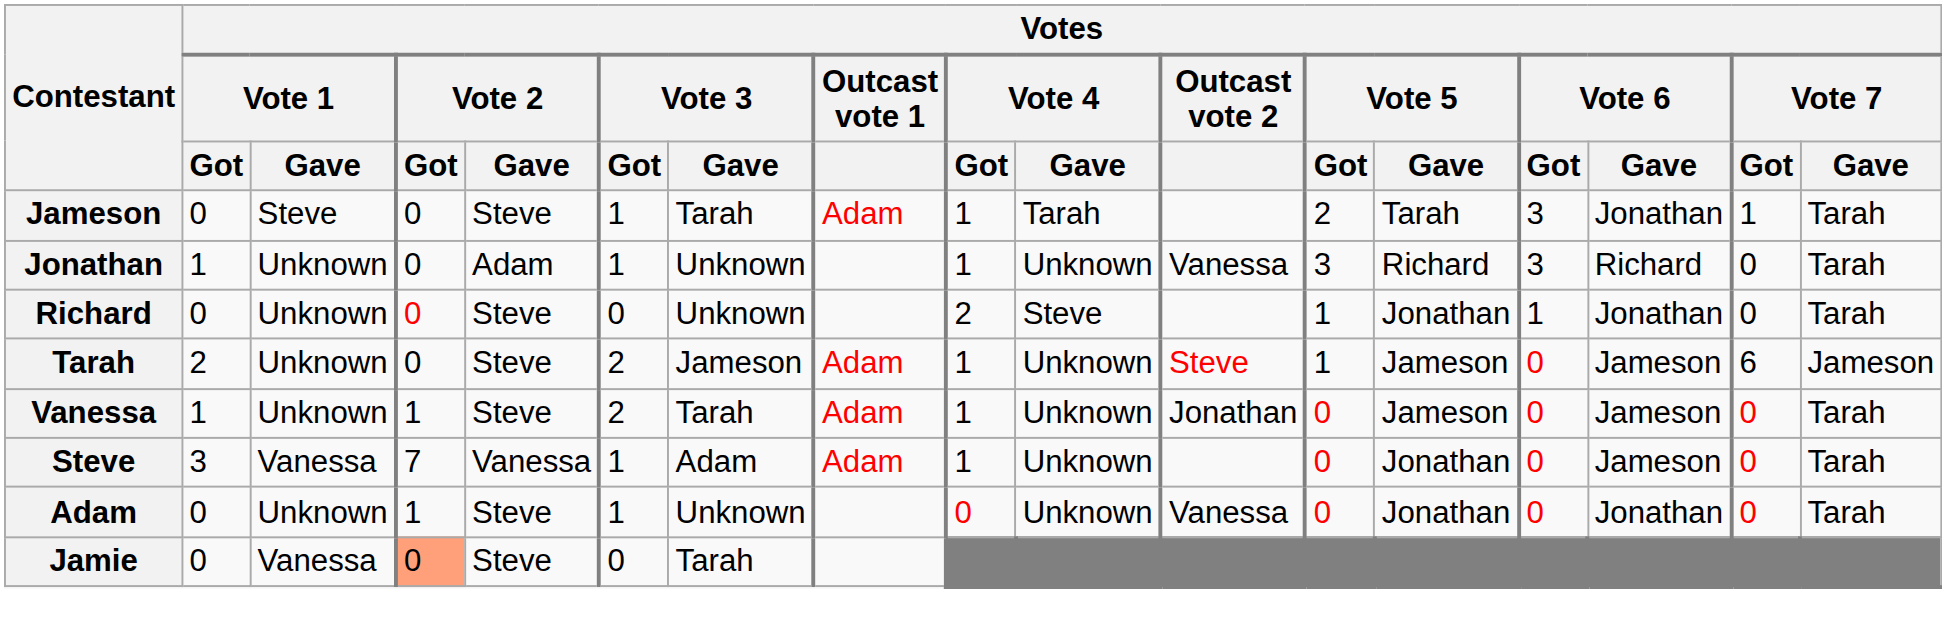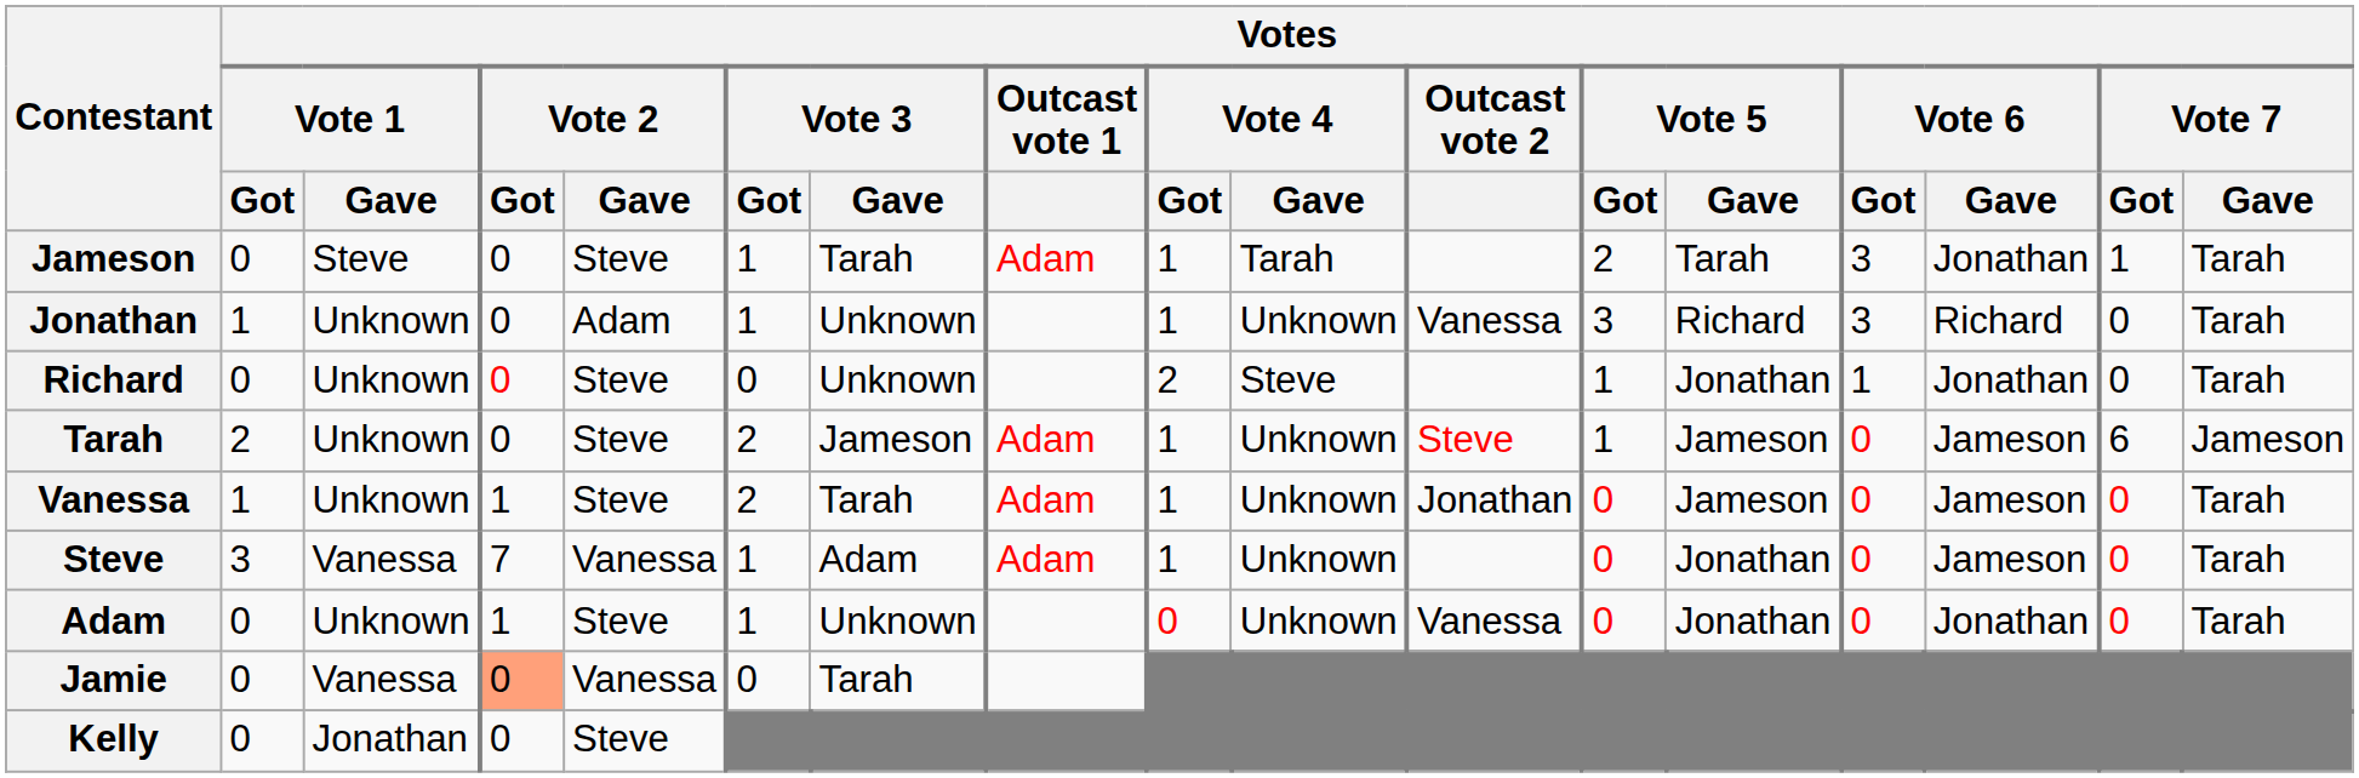Jamie | Votes / Vote 2 / Gave: Steve -> Vanessa
+ row: Kelly | 0 | Jonathan | 0 | Steve
